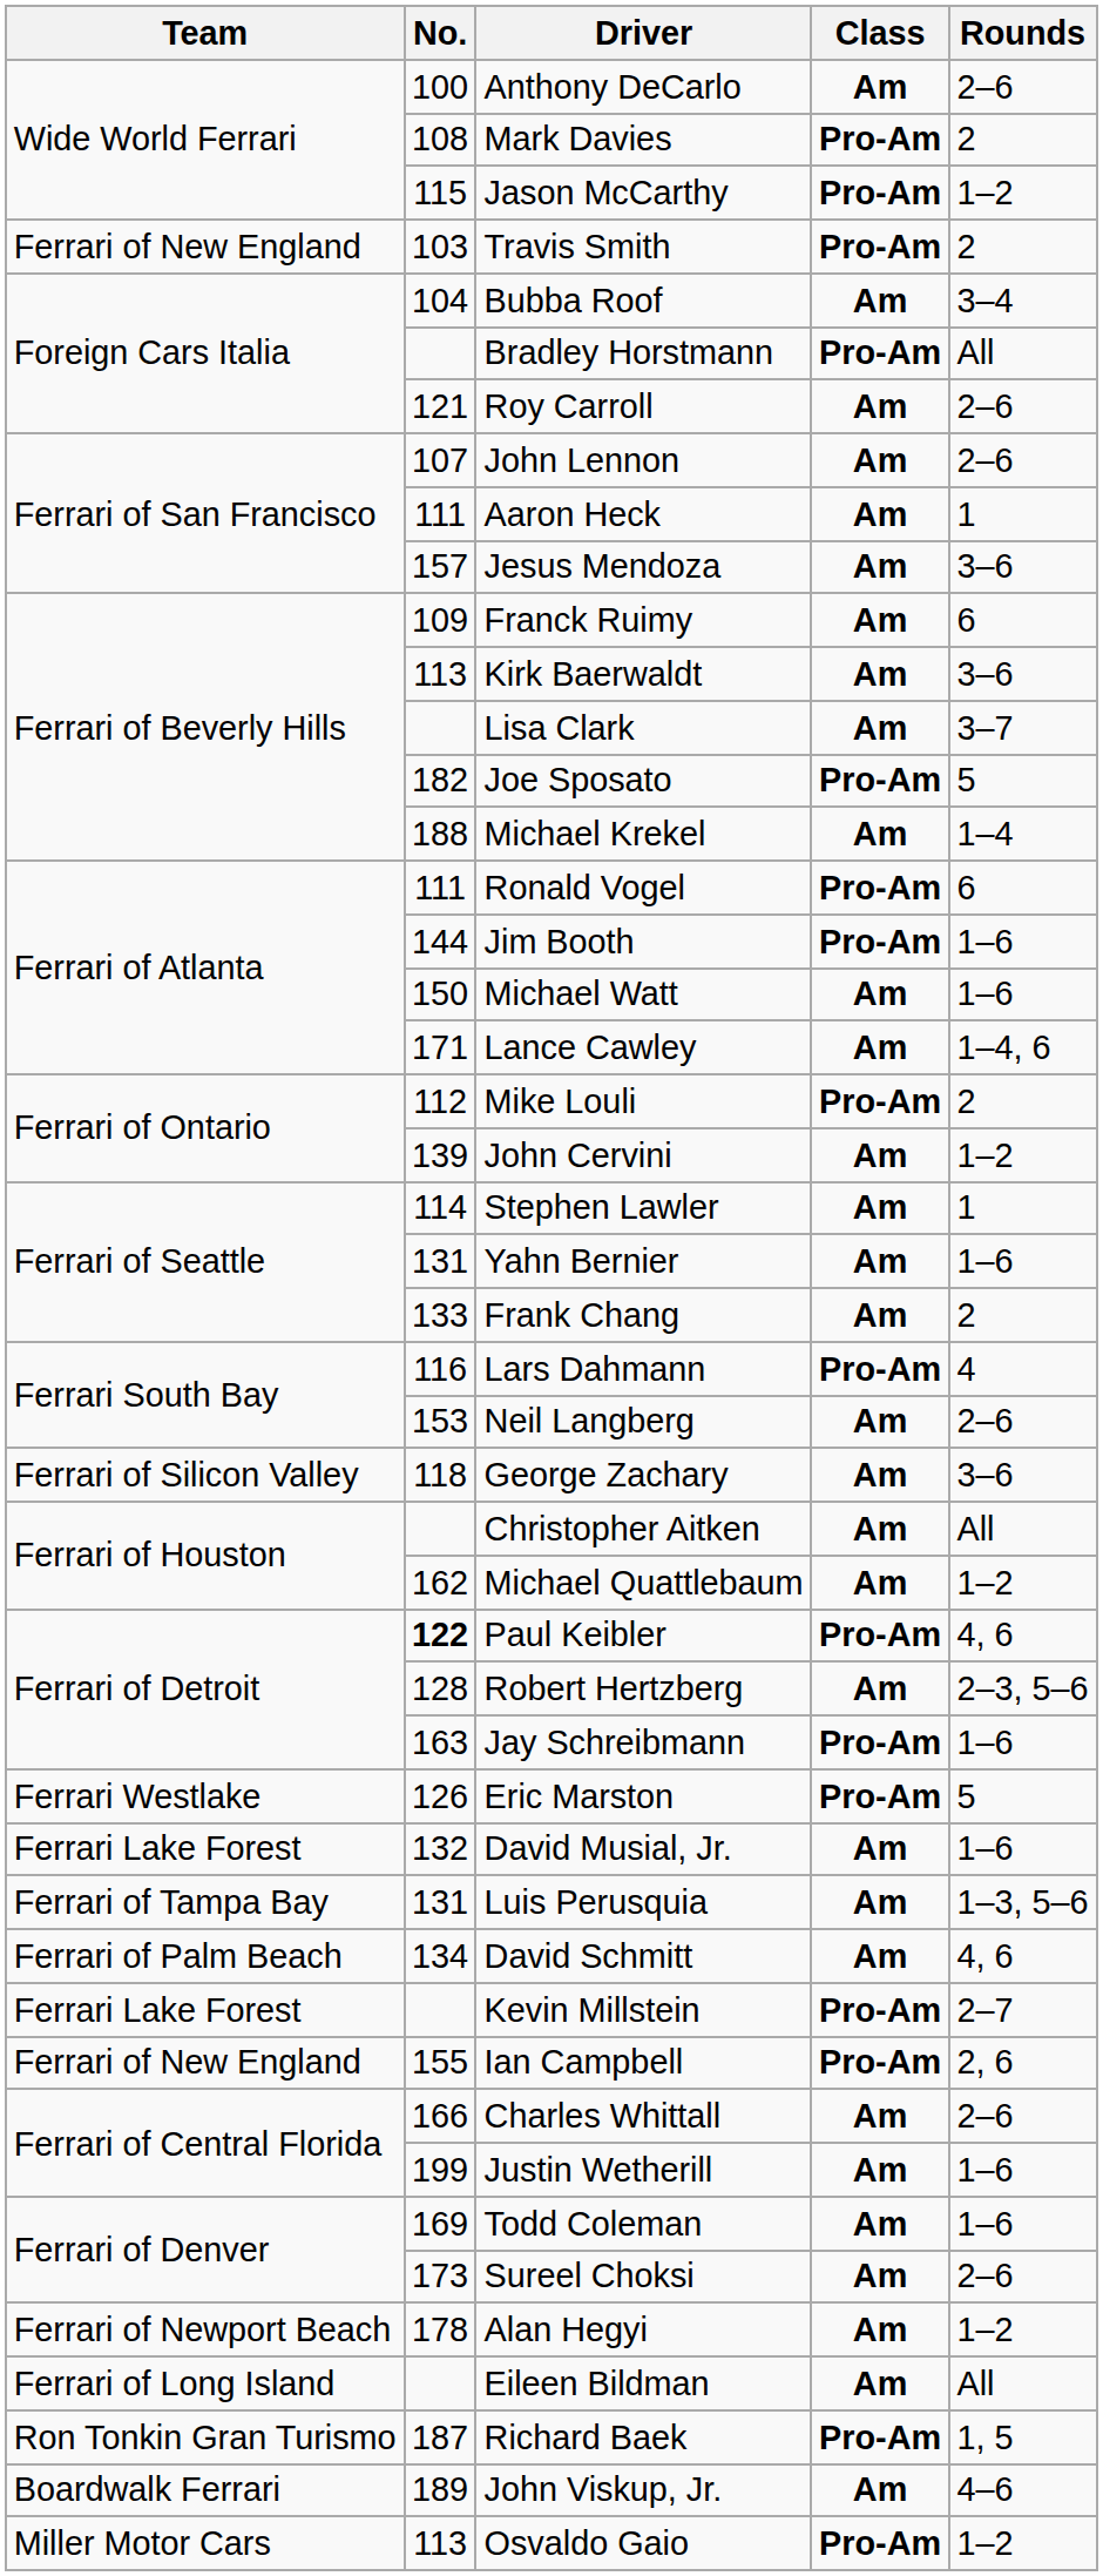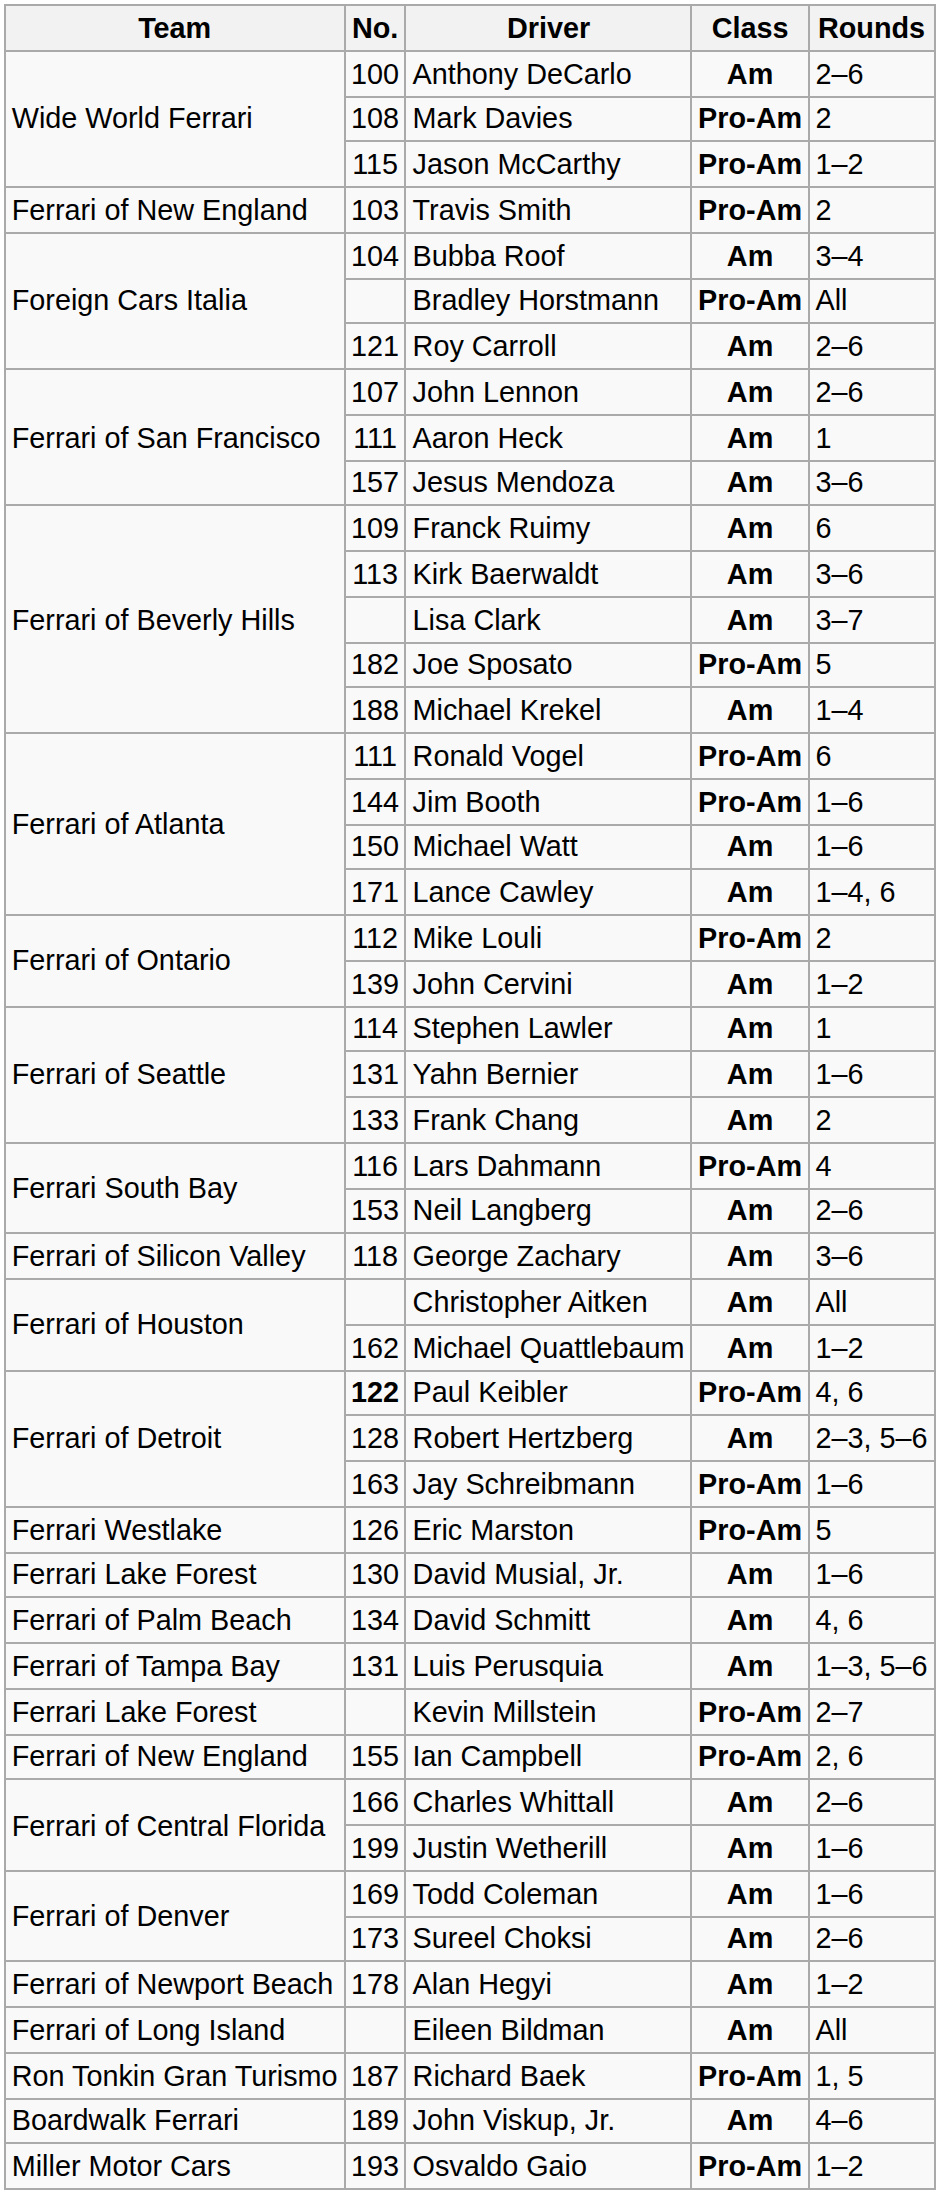David Musial, Jr. | No.: 132 -> 130
rows swapped: Luis Perusquia <-> David Schmitt
Osvaldo Gaio | No.: 113 -> 193
